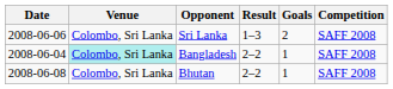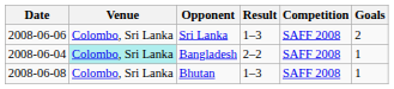columns swapped: Competition <-> Goals
Bhutan | Result: 2–2 -> 1–3
